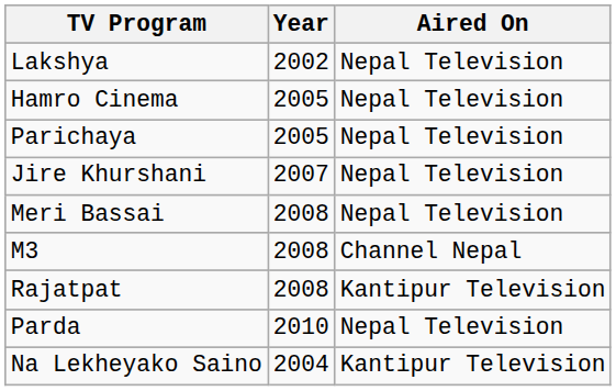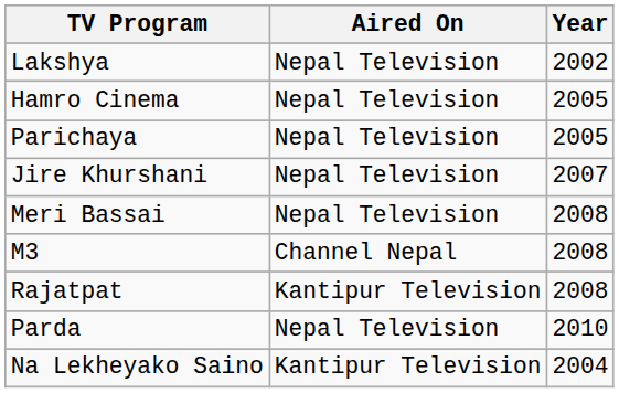columns swapped: Year <-> Aired On
